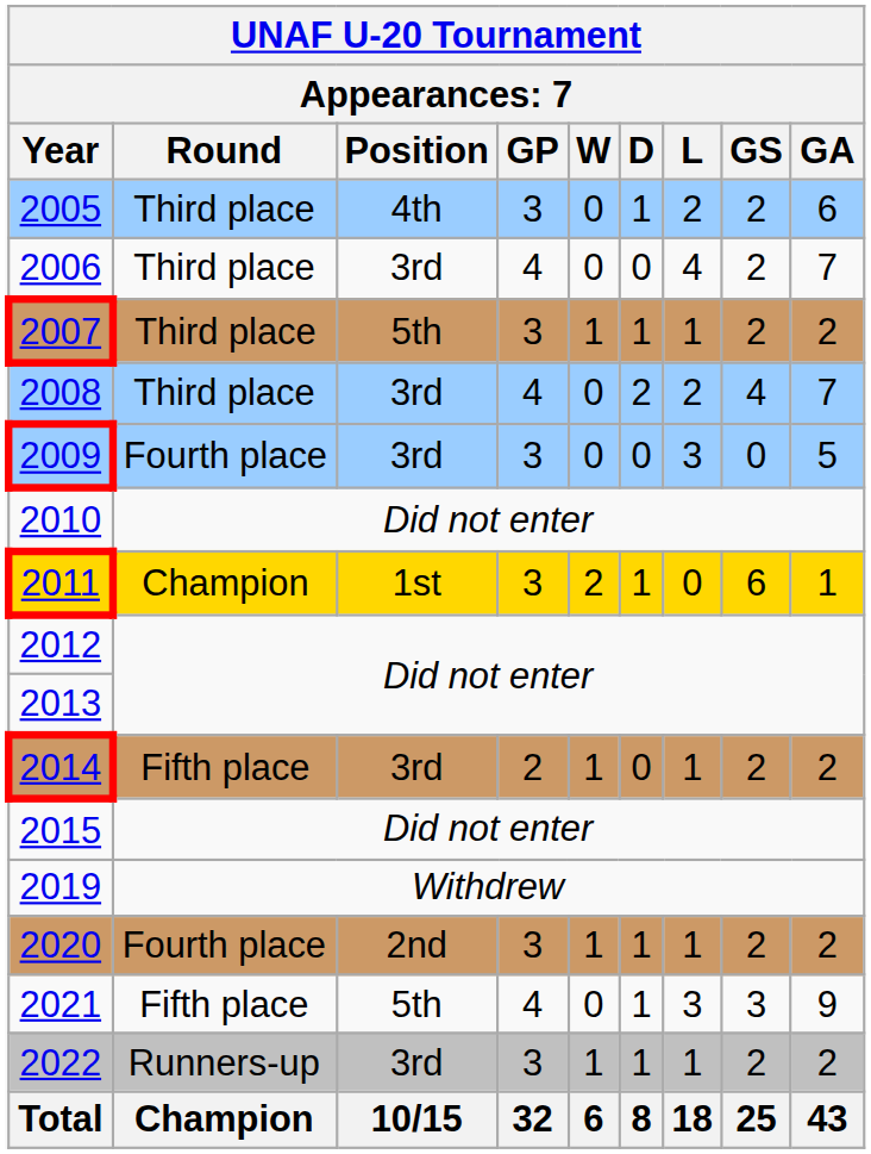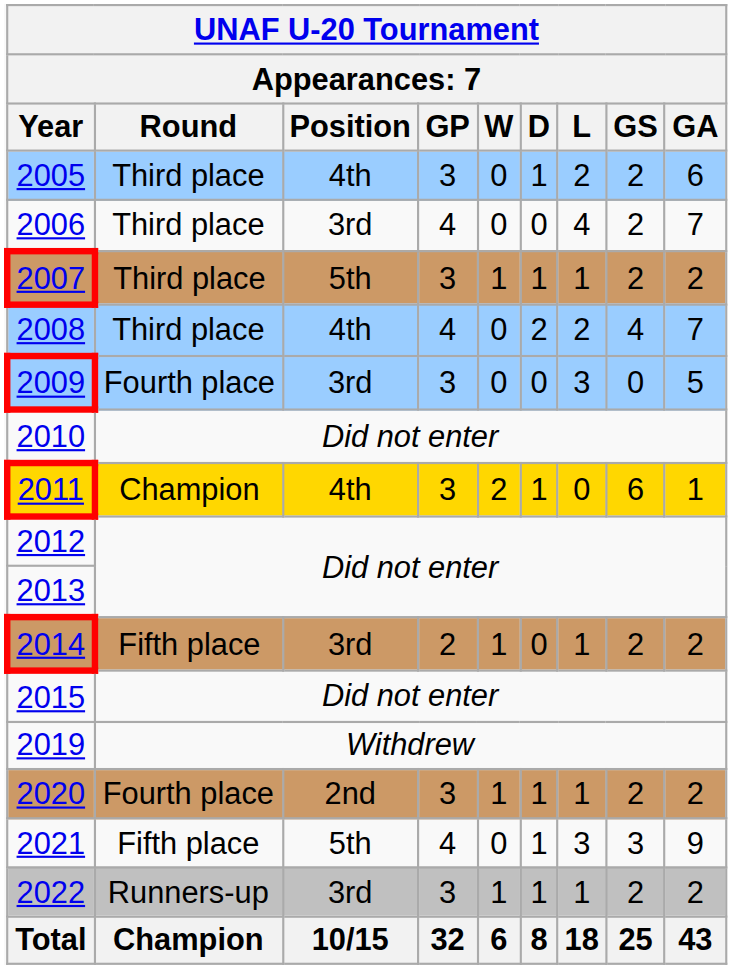2008 | Position: 3rd -> 4th
2011 | Position: 1st -> 4th
